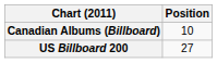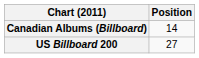Canadian Albums (Billboard) | Position: 10 -> 14
